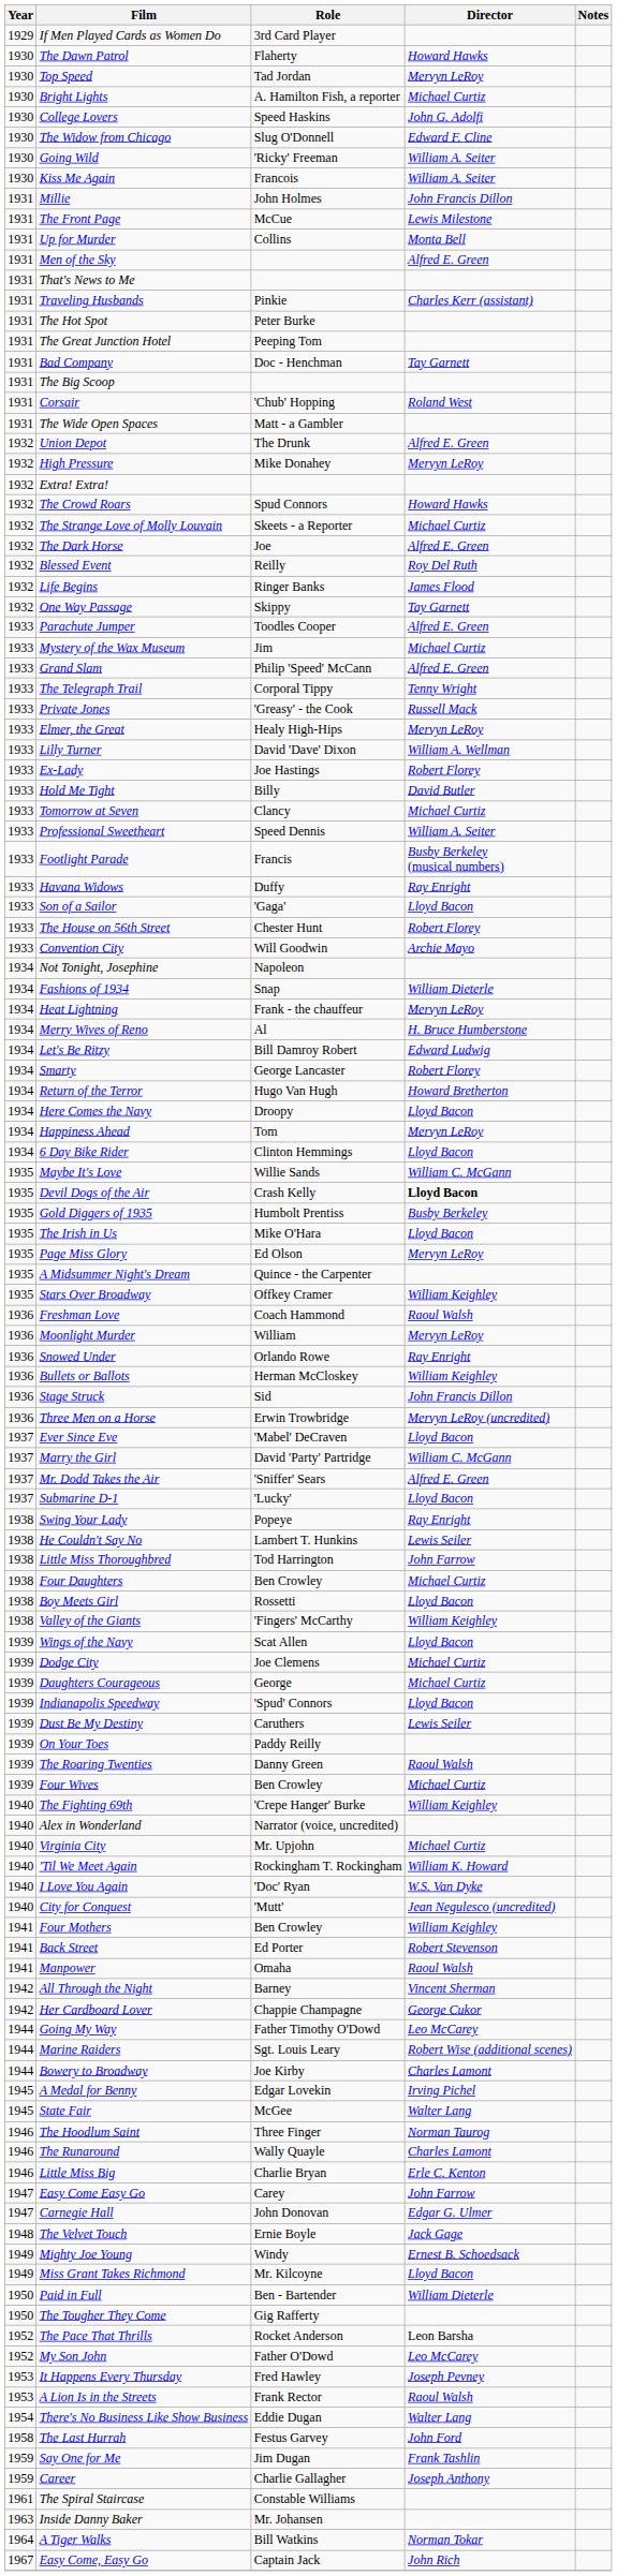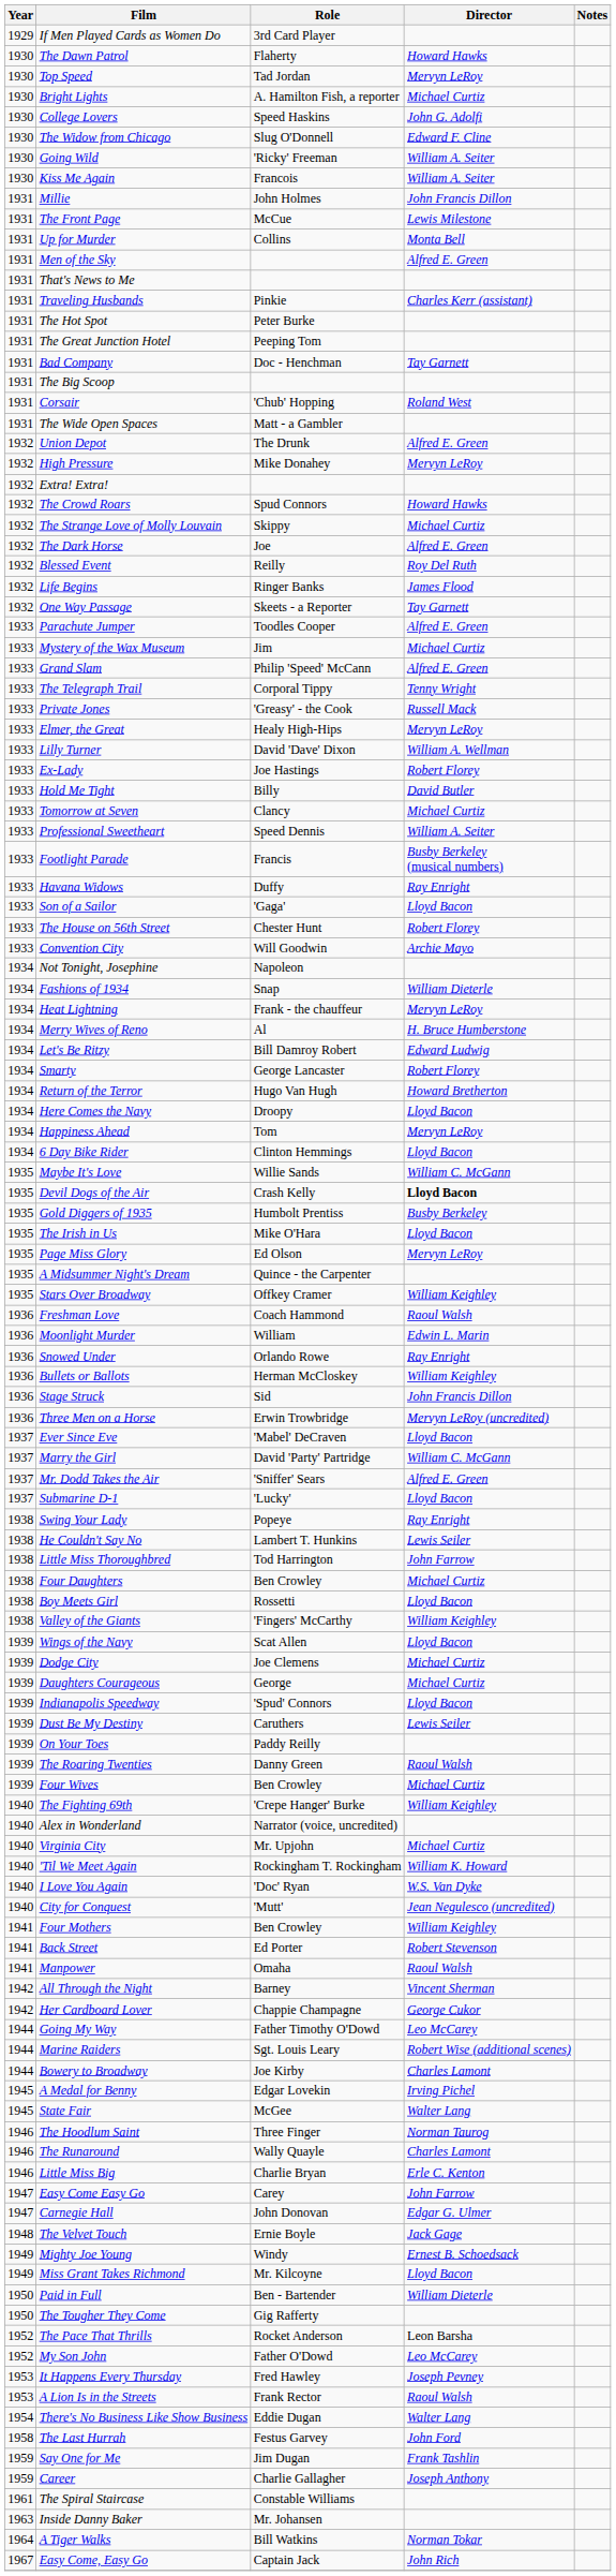The Strange Love of Molly Louvain | Role: Skeets - a Reporter -> Skippy
One Way Passage | Role: Skippy -> Skeets - a Reporter
Moonlight Murder | Director: Mervyn LeRoy -> Edwin L. Marin
